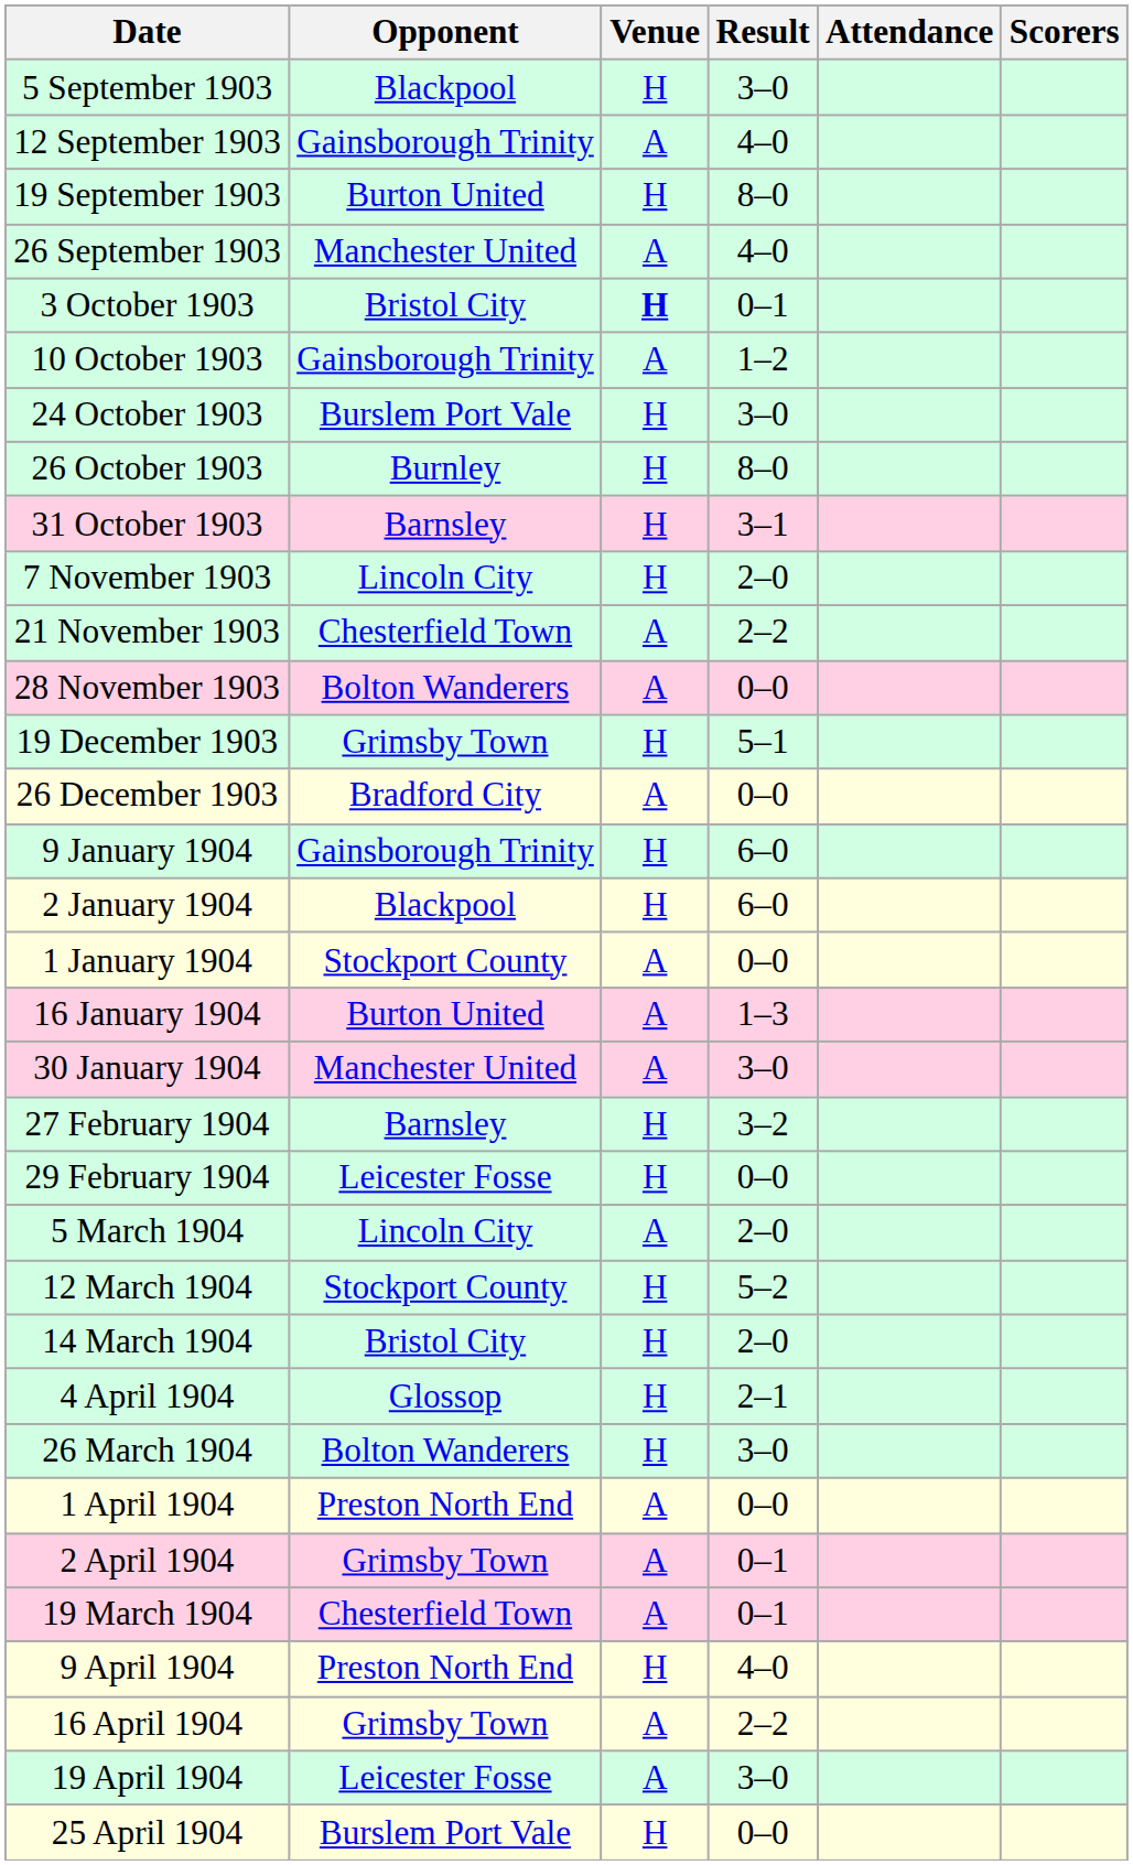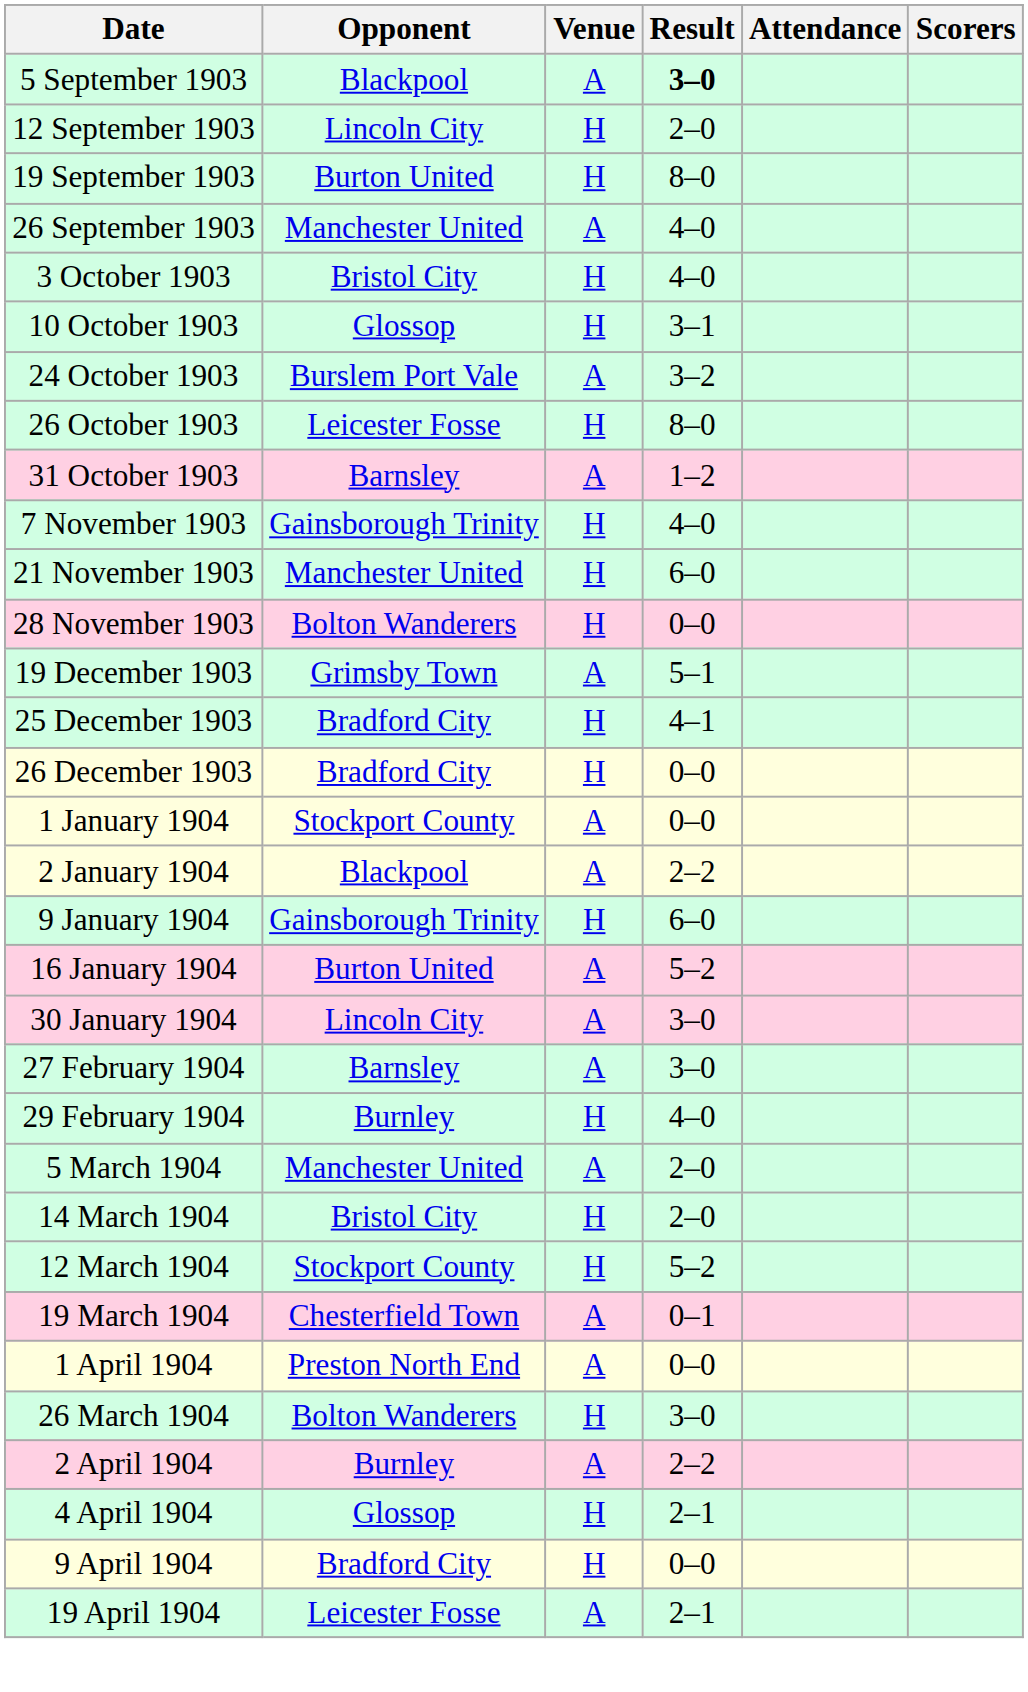5 September 1903 | Venue: H -> A
5 September 1903 | Result: normal -> bold
12 September 1903 | Opponent: Gainsborough Trinity -> Lincoln City
12 September 1903 | Venue: A -> H
12 September 1903 | Result: 4–0 -> 2–0
3 October 1903 | Venue: bold -> normal
3 October 1903 | Result: 0–1 -> 4–0
10 October 1903 | Opponent: Gainsborough Trinity -> Glossop
10 October 1903 | Venue: A -> H
10 October 1903 | Result: 1–2 -> 3–1
24 October 1903 | Venue: H -> A
24 October 1903 | Result: 3–0 -> 3–2
26 October 1903 | Opponent: Burnley -> Leicester Fosse
31 October 1903 | Venue: H -> A
31 October 1903 | Result: 3–1 -> 1–2
7 November 1903 | Opponent: Lincoln City -> Gainsborough Trinity
7 November 1903 | Result: 2–0 -> 4–0
21 November 1903 | Opponent: Chesterfield Town -> Manchester United
21 November 1903 | Venue: A -> H
21 November 1903 | Result: 2–2 -> 6–0
28 November 1903 | Venue: A -> H
19 December 1903 | Venue: H -> A
+ row: 25 December 1903 | Bradford City | H | 4–1
26 December 1903 | Venue: A -> H
rows swapped: 1 January 1904 <-> 9 January 1904
2 January 1904 | Venue: H -> A
2 January 1904 | Result: 6–0 -> 2–2
16 January 1904 | Result: 1–3 -> 5–2
30 January 1904 | Opponent: Manchester United -> Lincoln City
27 February 1904 | Venue: H -> A
27 February 1904 | Result: 3–2 -> 3–0
29 February 1904 | Opponent: Leicester Fosse -> Burnley
29 February 1904 | Result: 0–0 -> 4–0
5 March 1904 | Opponent: Lincoln City -> Manchester United
rows swapped: 12 March 1904 <-> 14 March 1904
rows swapped: 19 March 1904 <-> 4 April 1904
rows swapped: 26 March 1904 <-> 1 April 1904
2 April 1904 | Opponent: Grimsby Town -> Burnley
2 April 1904 | Result: 0–1 -> 2–2
9 April 1904 | Opponent: Preston North End -> Bradford City
9 April 1904 | Result: 4–0 -> 0–0
- row: 16 April 1904 | Grimsby Town | A | 2–2
19 April 1904 | Result: 3–0 -> 2–1
- row: 25 April 1904 | Burslem Port Vale | H | 0–0
